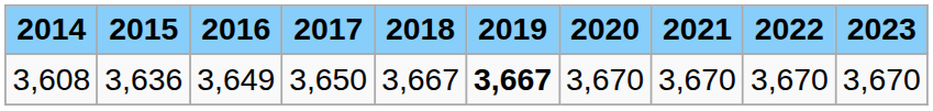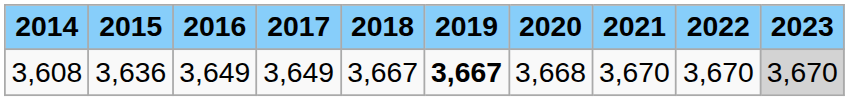3,608 | 2017: 3,650 -> 3,649
3,608 | 2020: 3,670 -> 3,668
3,608 | 2023: no background -> lightgrey background
